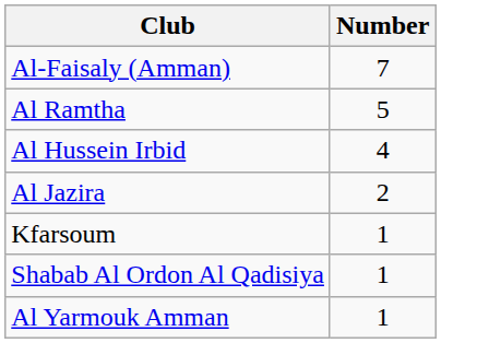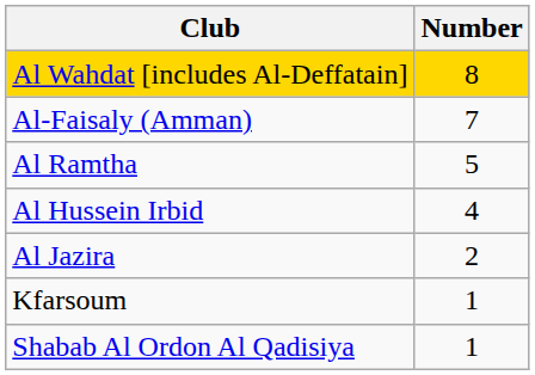+ row: Al Wahdat [includes Al-Deffatain] | 8
- row: Al Yarmouk Amman | 1
